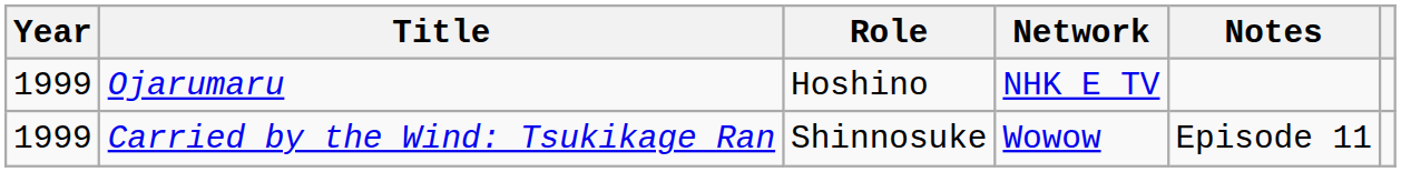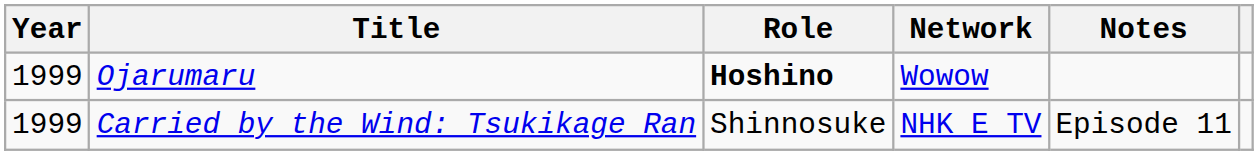Ojarumaru | Role: normal -> bold
Ojarumaru | Network: NHK E TV -> Wowow
Carried by the Wind: Tsukikage Ran | Network: Wowow -> NHK E TV
